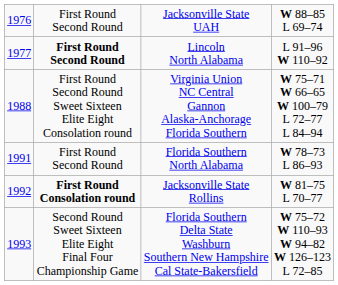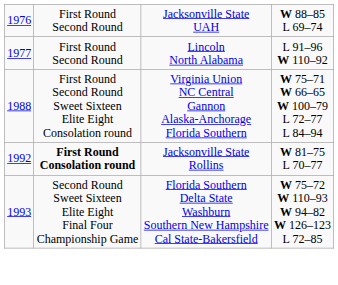Lincoln North Alabama | column 2: bold -> normal
- row: 1991 | First Round Second Round | Florida Southern North Alabama | W 78–73 L 86–93
